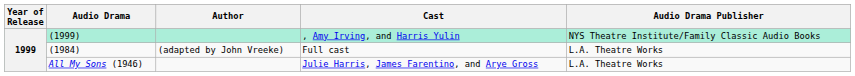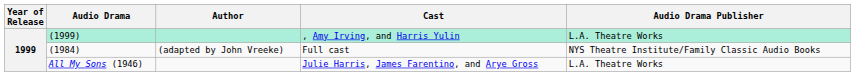, Amy Irving, and Harris Yulin | Audio Drama Publisher: NYS Theatre Institute/Family Classic Audio Books -> L.A. Theatre Works
Full cast | Audio Drama Publisher: L.A. Theatre Works -> NYS Theatre Institute/Family Classic Audio Books
